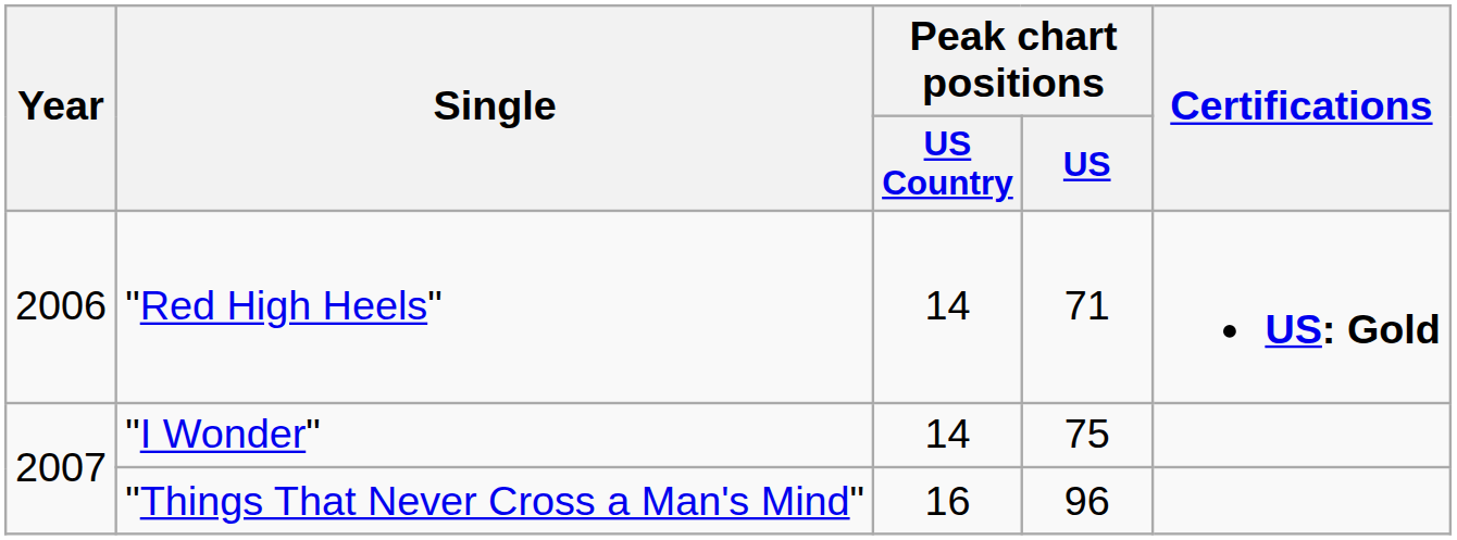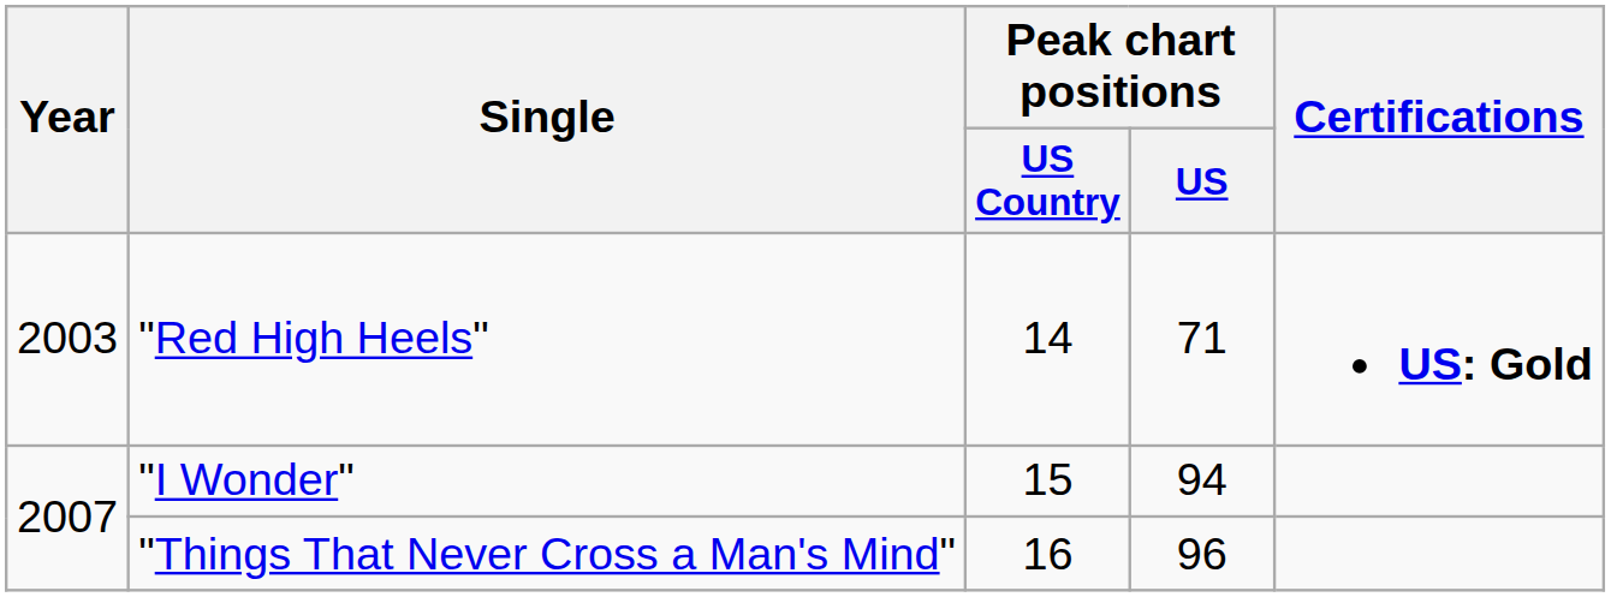"Red High Heels" | Year: 2006 -> 2003
"I Wonder" | Peak chart positions / US Country: 14 -> 15
"I Wonder" | Peak chart positions / US: 75 -> 94
